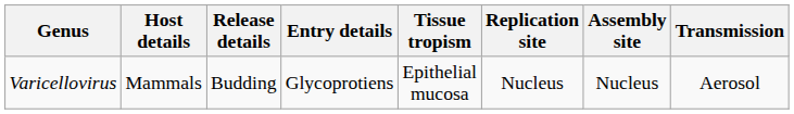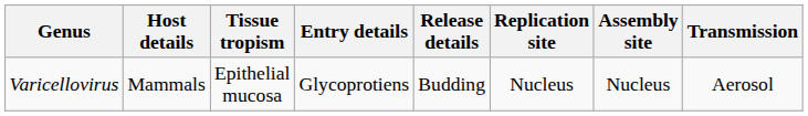columns swapped: Tissue tropism <-> Release details
